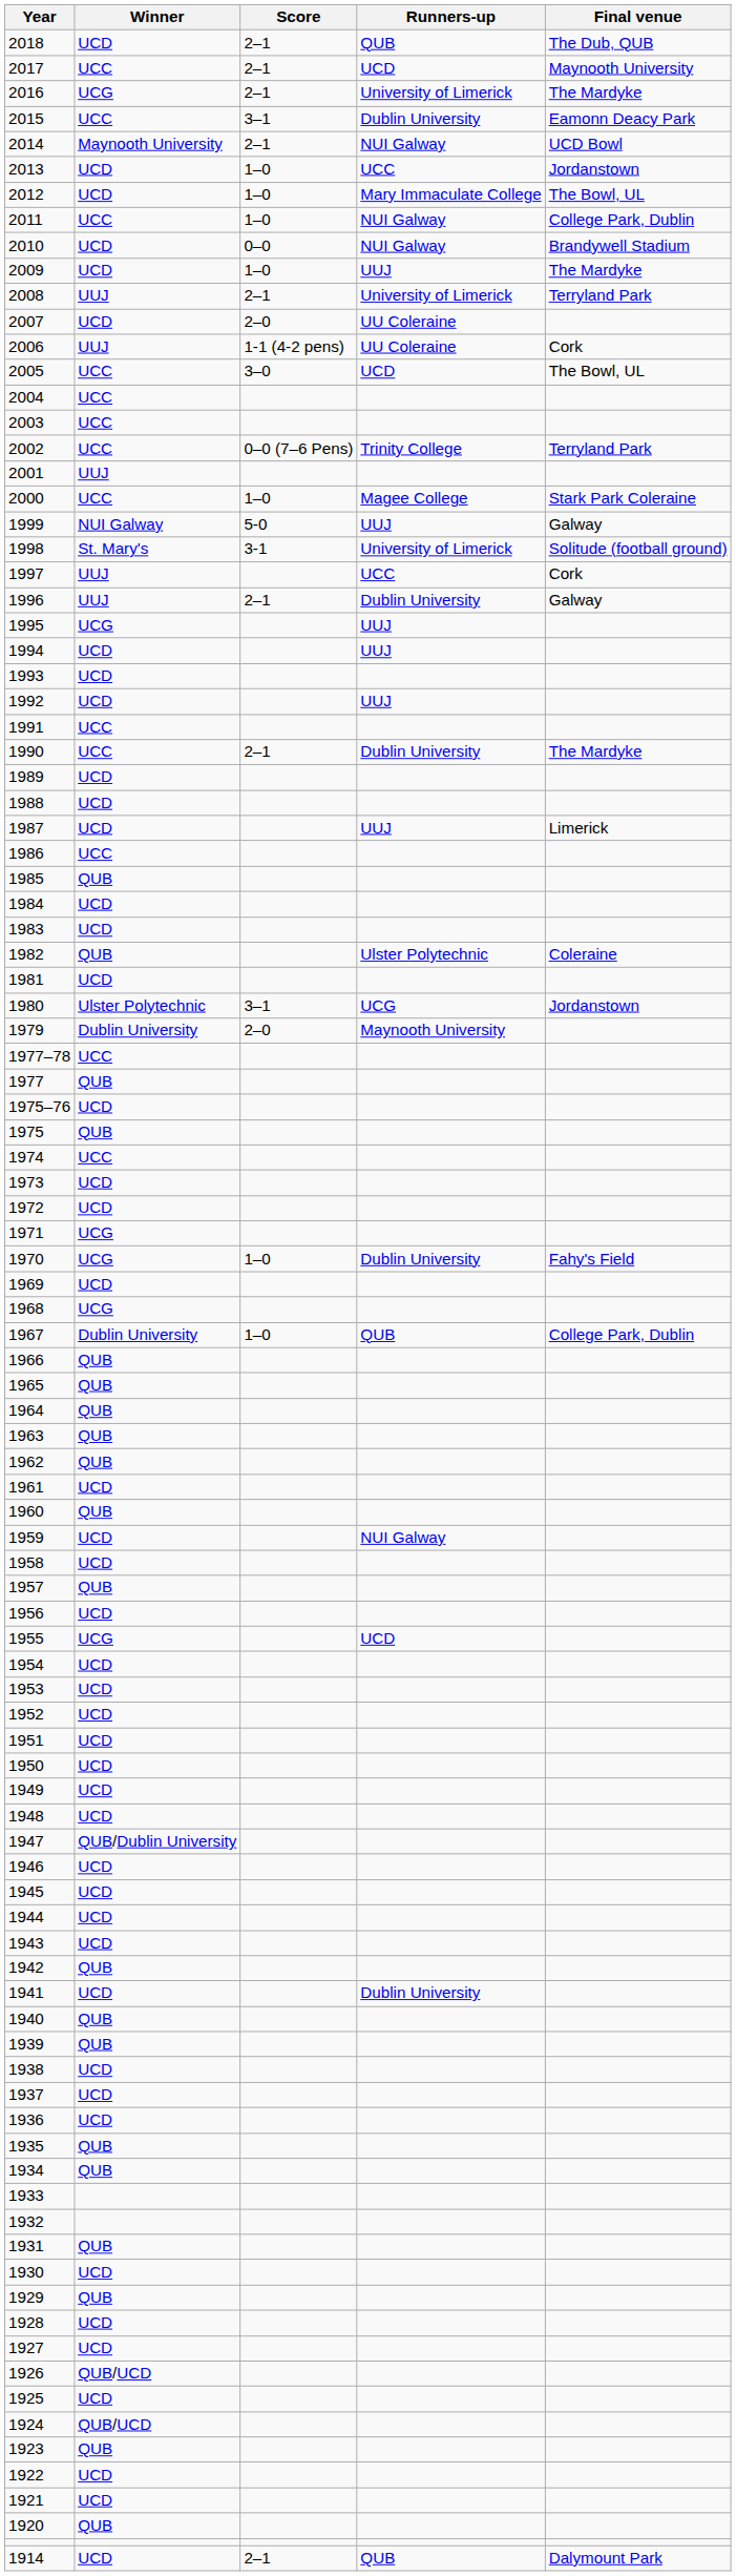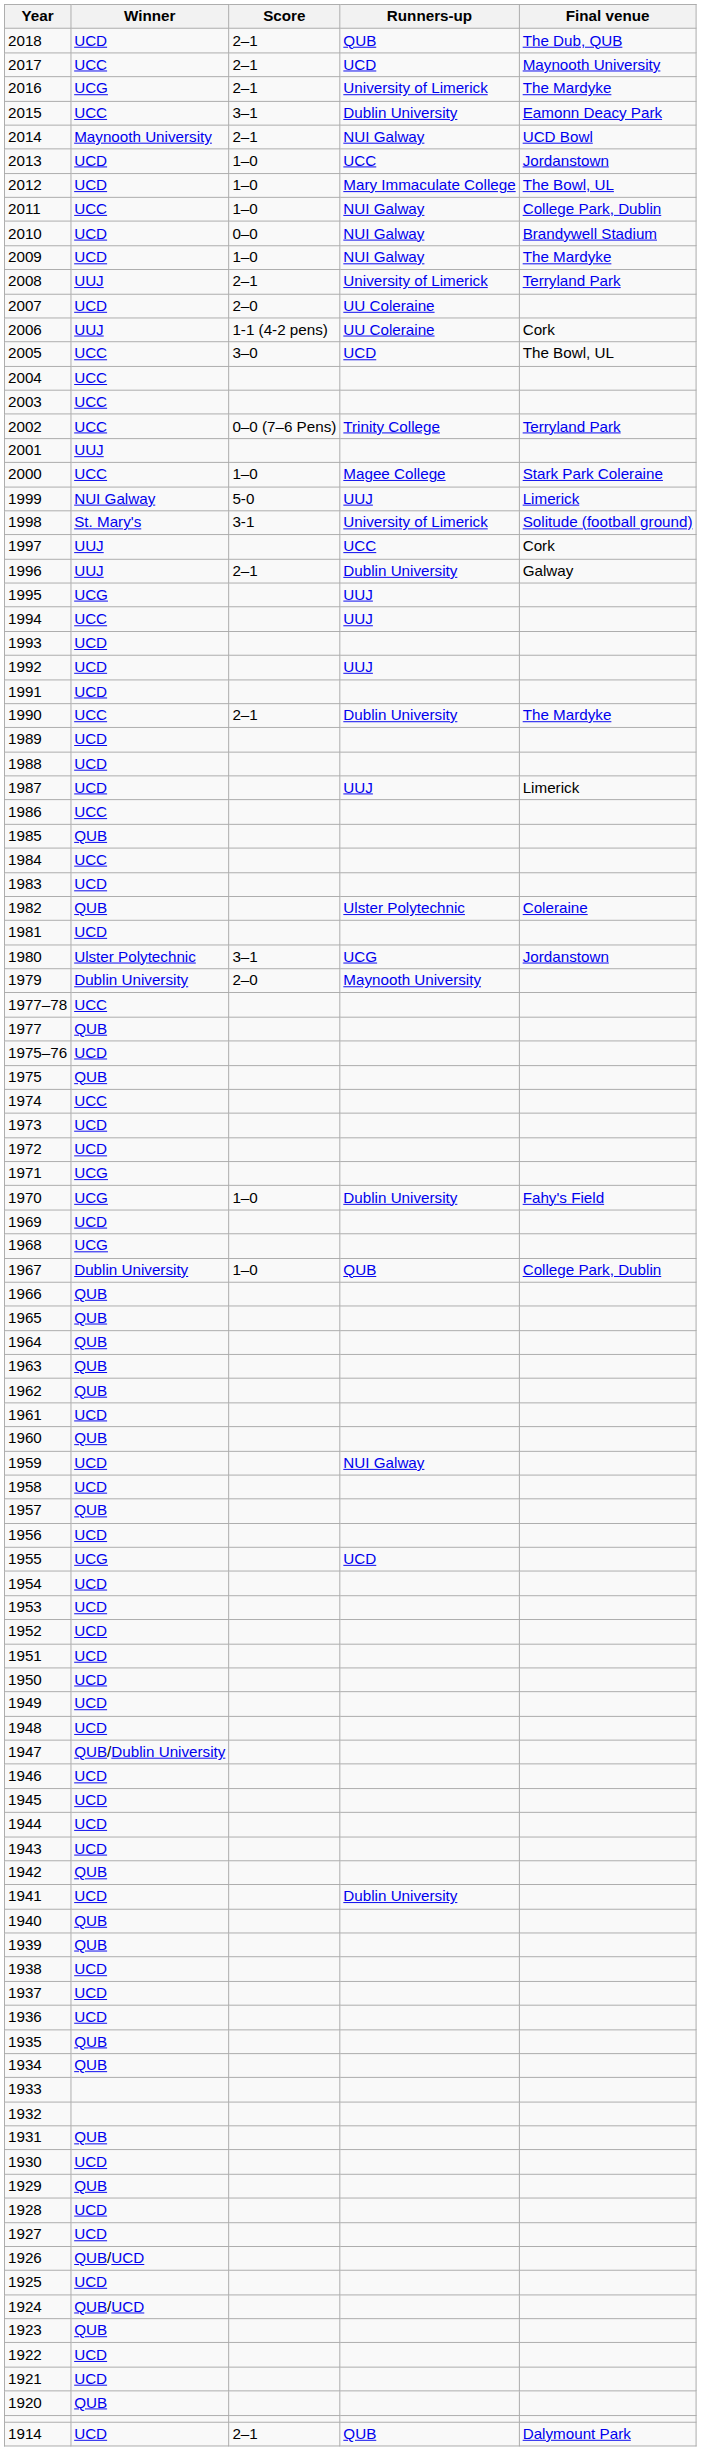2009 | Runners-up: UUJ -> NUI Galway
1999 | Final venue: Galway -> Limerick
1994 | Winner: UCD -> UCC
1991 | Winner: UCC -> UCD
1984 | Winner: UCD -> UCC
